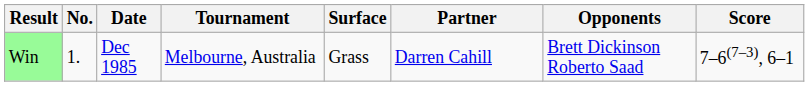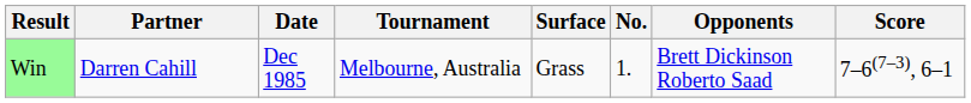columns swapped: No. <-> Partner
